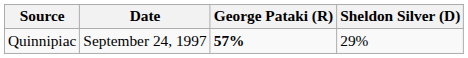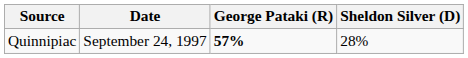Quinnipiac | Sheldon Silver (D): 29% -> 28%
